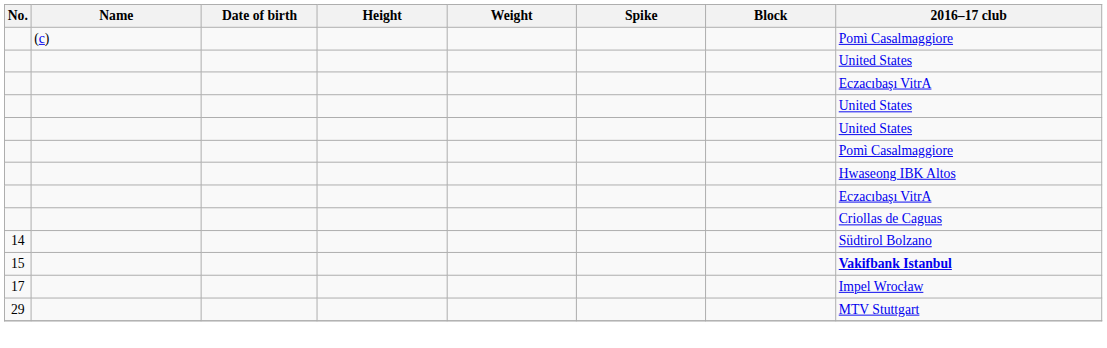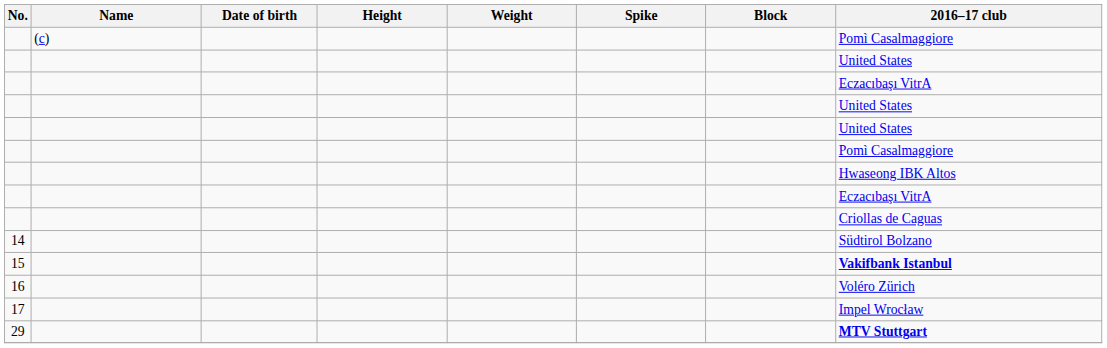+ row: 16 | Voléro Zürich
29 | 2016–17 club: normal -> bold
